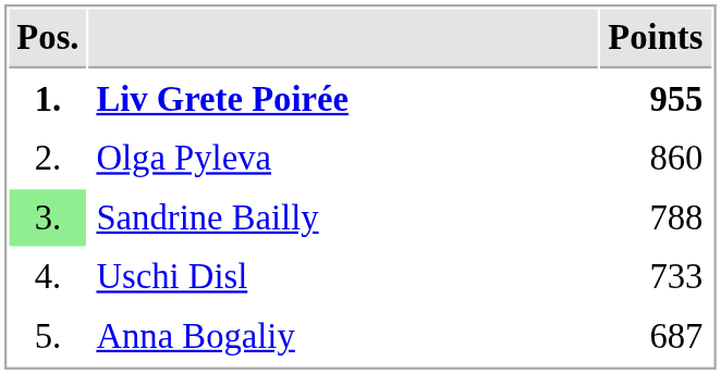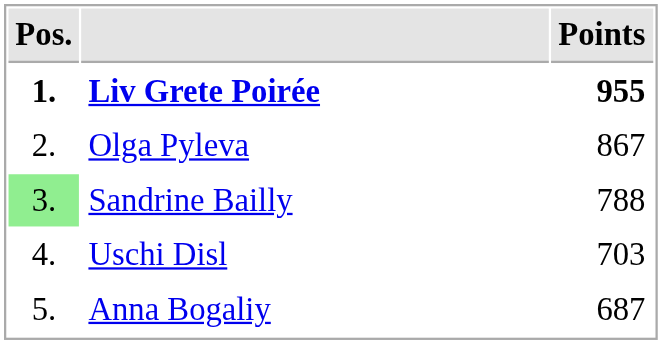Olga Pyleva | Points: 860 -> 867
Uschi Disl | Points: 733 -> 703
